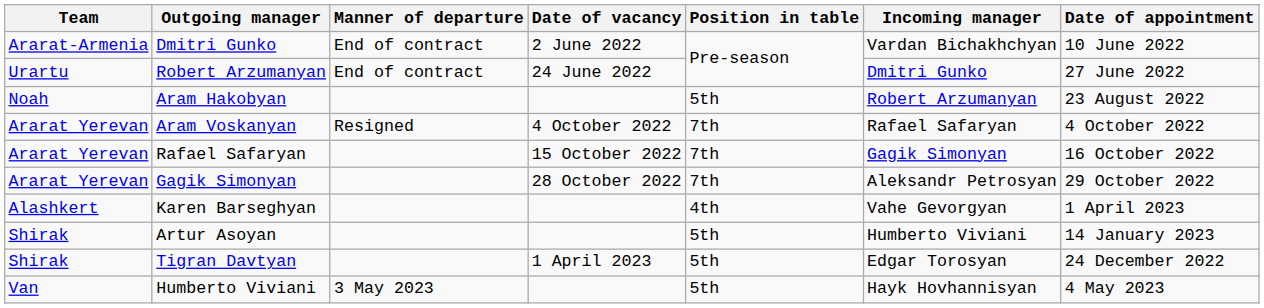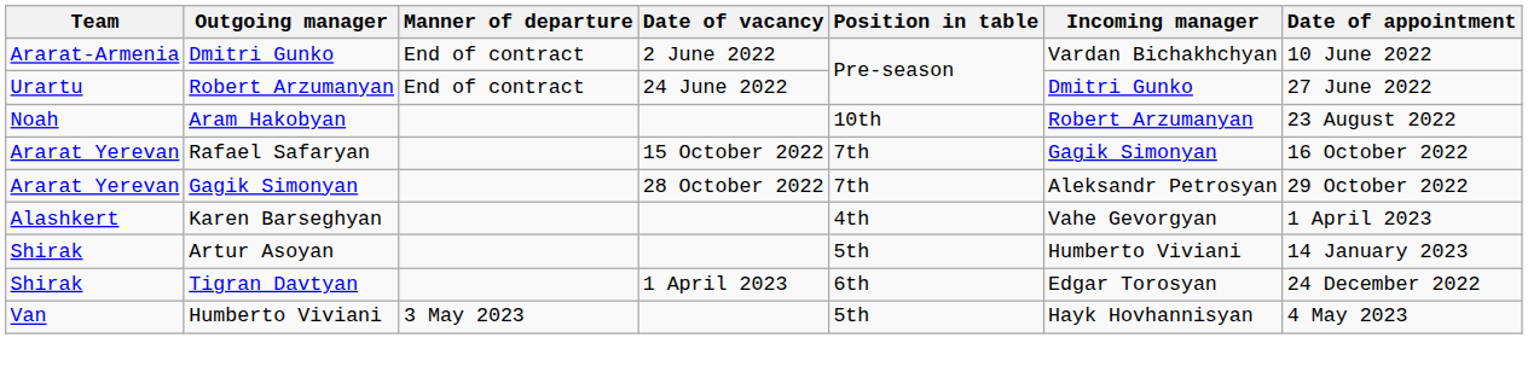Aram Hakobyan | Position in table: 5th -> 10th
- row: Ararat Yerevan | Aram Voskanyan | Resigned | 4 October 2022 | 7th | Rafael Safaryan | 4 October 2022
Tigran Davtyan | Position in table: 5th -> 6th
